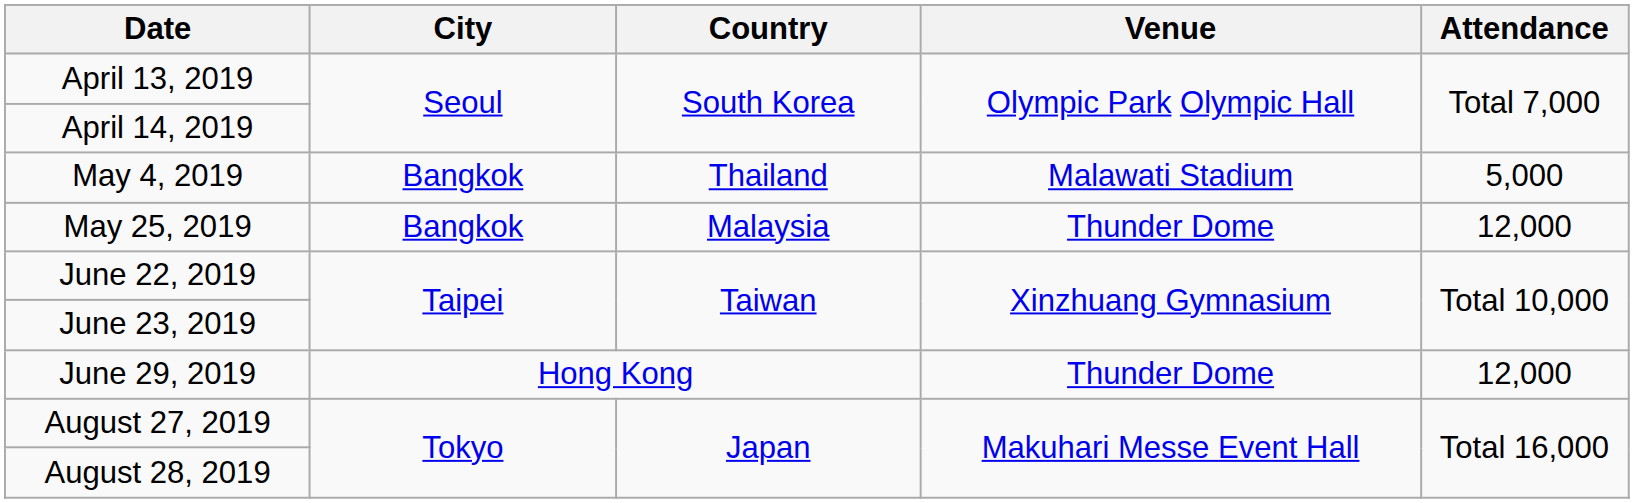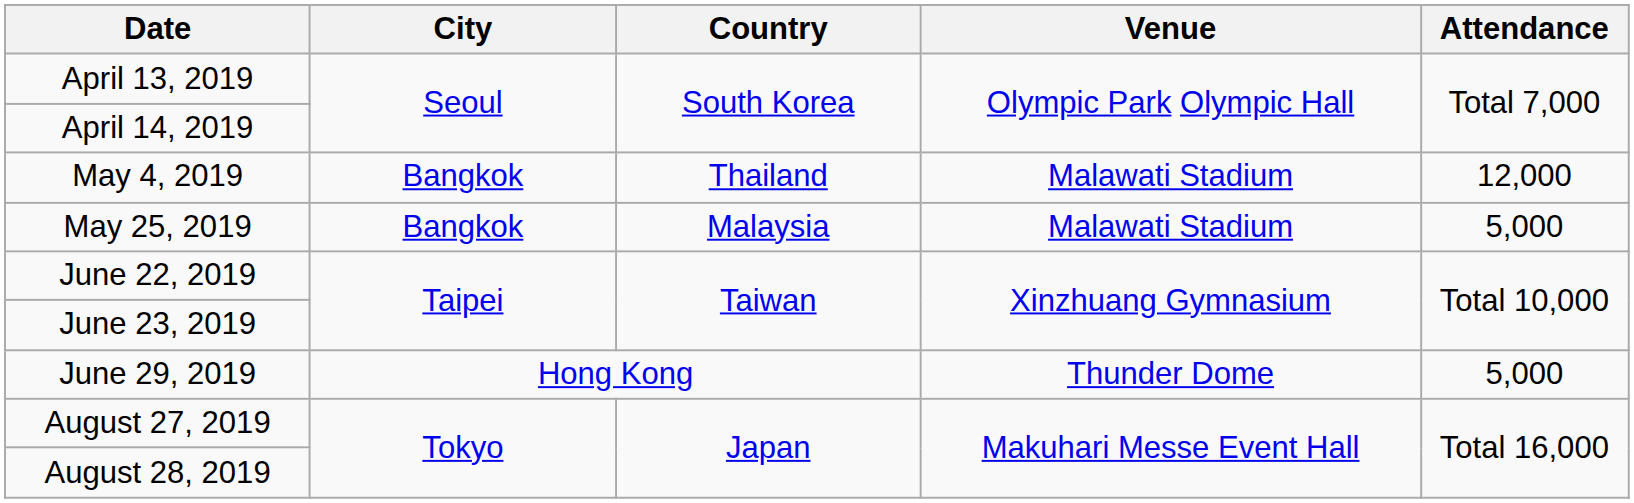May 4, 2019 | Attendance: 5,000 -> 12,000
May 25, 2019 | Venue: Thunder Dome -> Malawati Stadium
May 25, 2019 | Attendance: 12,000 -> 5,000
June 29, 2019 | Attendance: 12,000 -> 5,000
